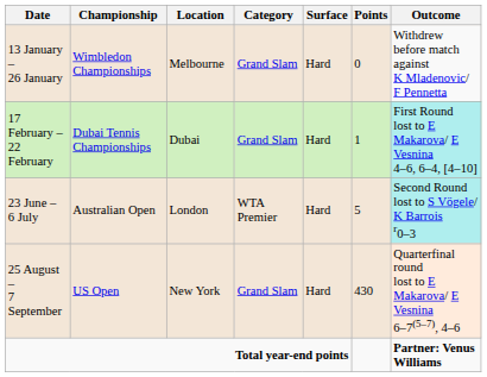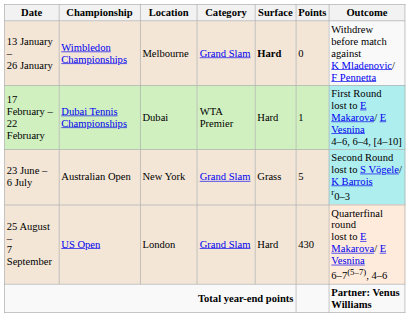13 January – 26 January | Surface: normal -> bold
17 February – 22 February | Category: Grand Slam -> WTA Premier
23 June – 6 July | Location: London -> New York
23 June – 6 July | Category: WTA Premier -> Grand Slam
23 June – 6 July | Surface: Hard -> Grass
25 August – 7 September | Location: New York -> London
